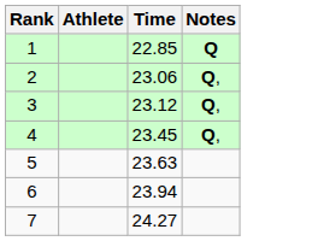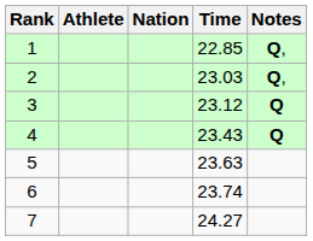+ column: Nation
1 | Notes: Q -> Q,
2 | Time: 23.06 -> 23.03
3 | Notes: Q, -> Q
4 | Time: 23.45 -> 23.43
4 | Notes: Q, -> Q
6 | Time: 23.94 -> 23.74
